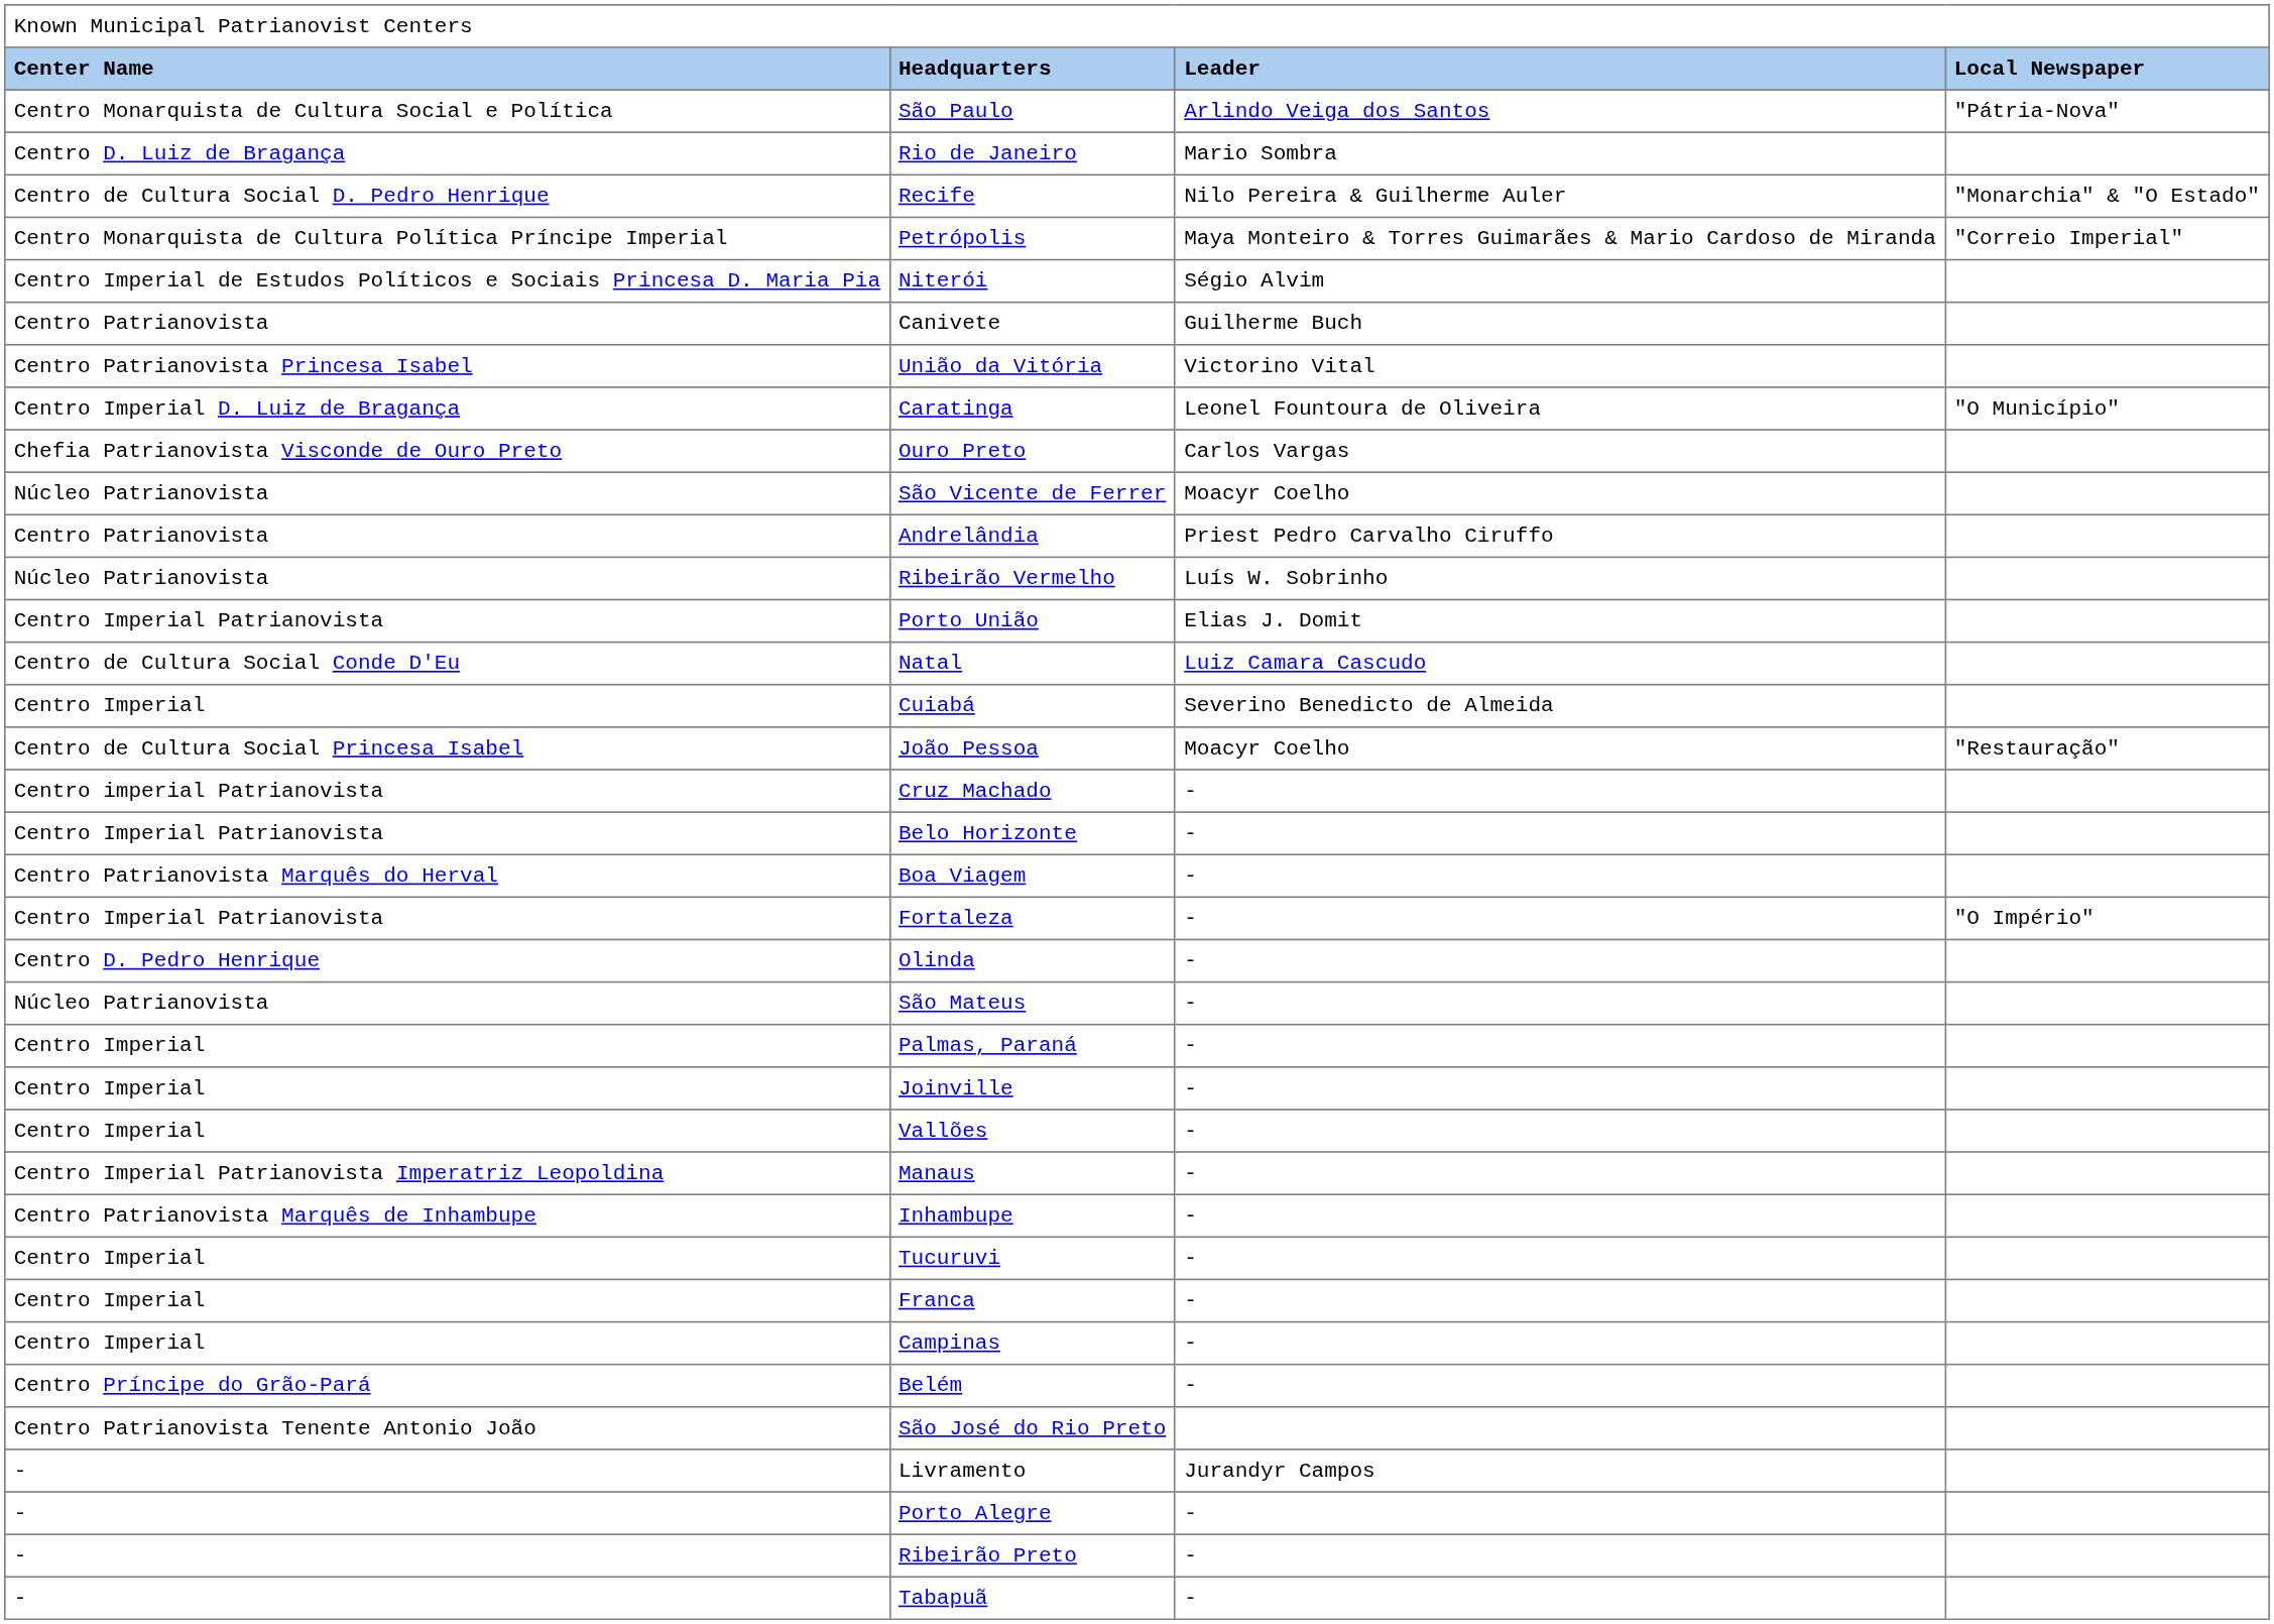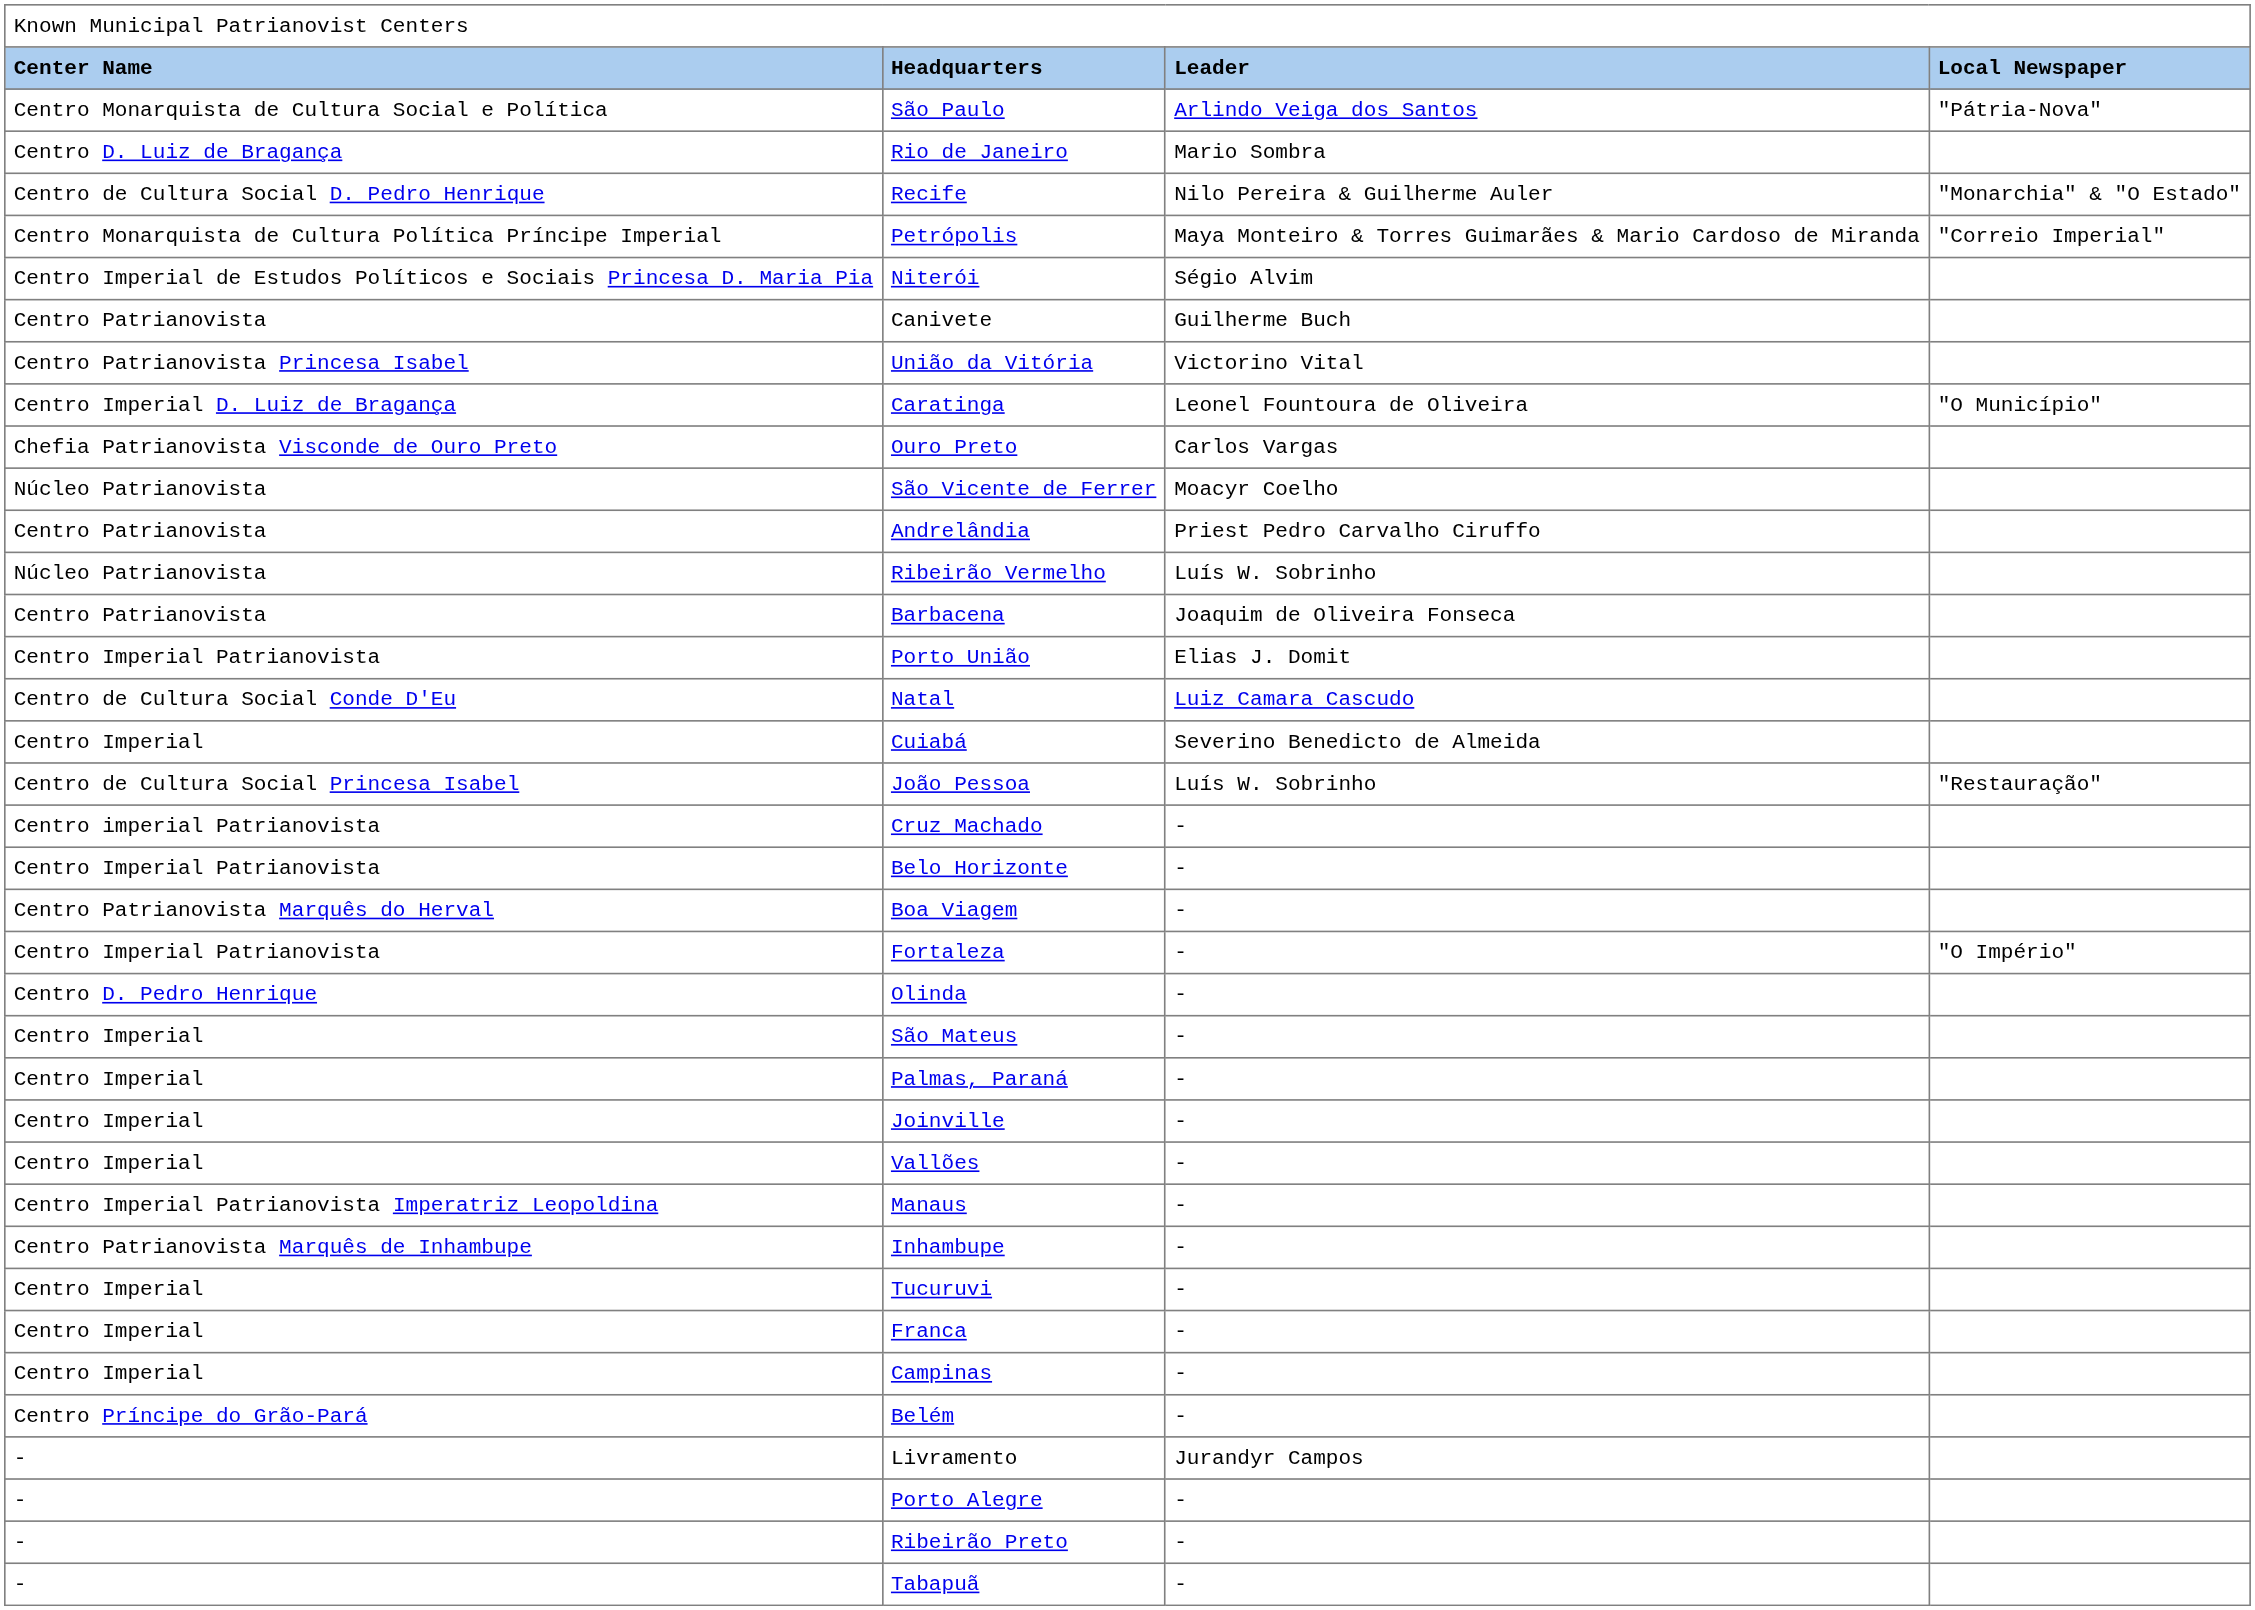+ row: Centro Patrianovista | Barbacena | Joaquim de Oliveira Fonseca
João Pessoa | column 3: Moacyr Coelho -> Luís W. Sobrinho
São Mateus | column 1: Núcleo Patrianovista -> Centro Imperial
- row: Centro Patrianovista Tenente Antonio João | São José do Rio Preto
